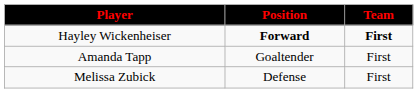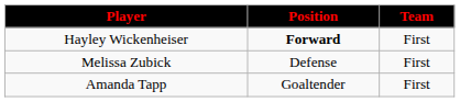Hayley Wickenheiser | Team: bold -> normal
rows swapped: Melissa Zubick <-> Amanda Tapp
